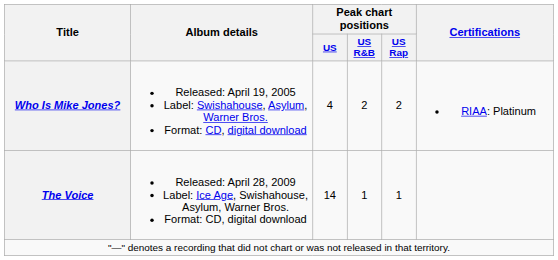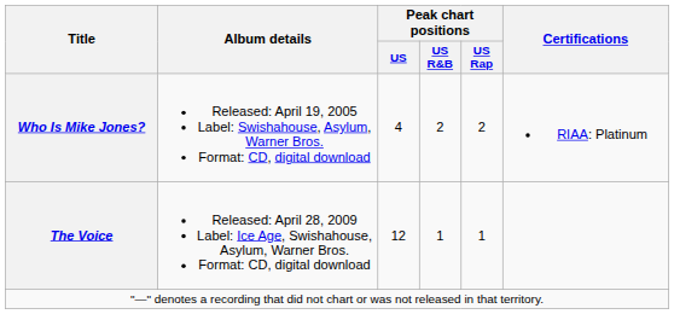The Voice | Peak chart positions / US: 14 -> 12
